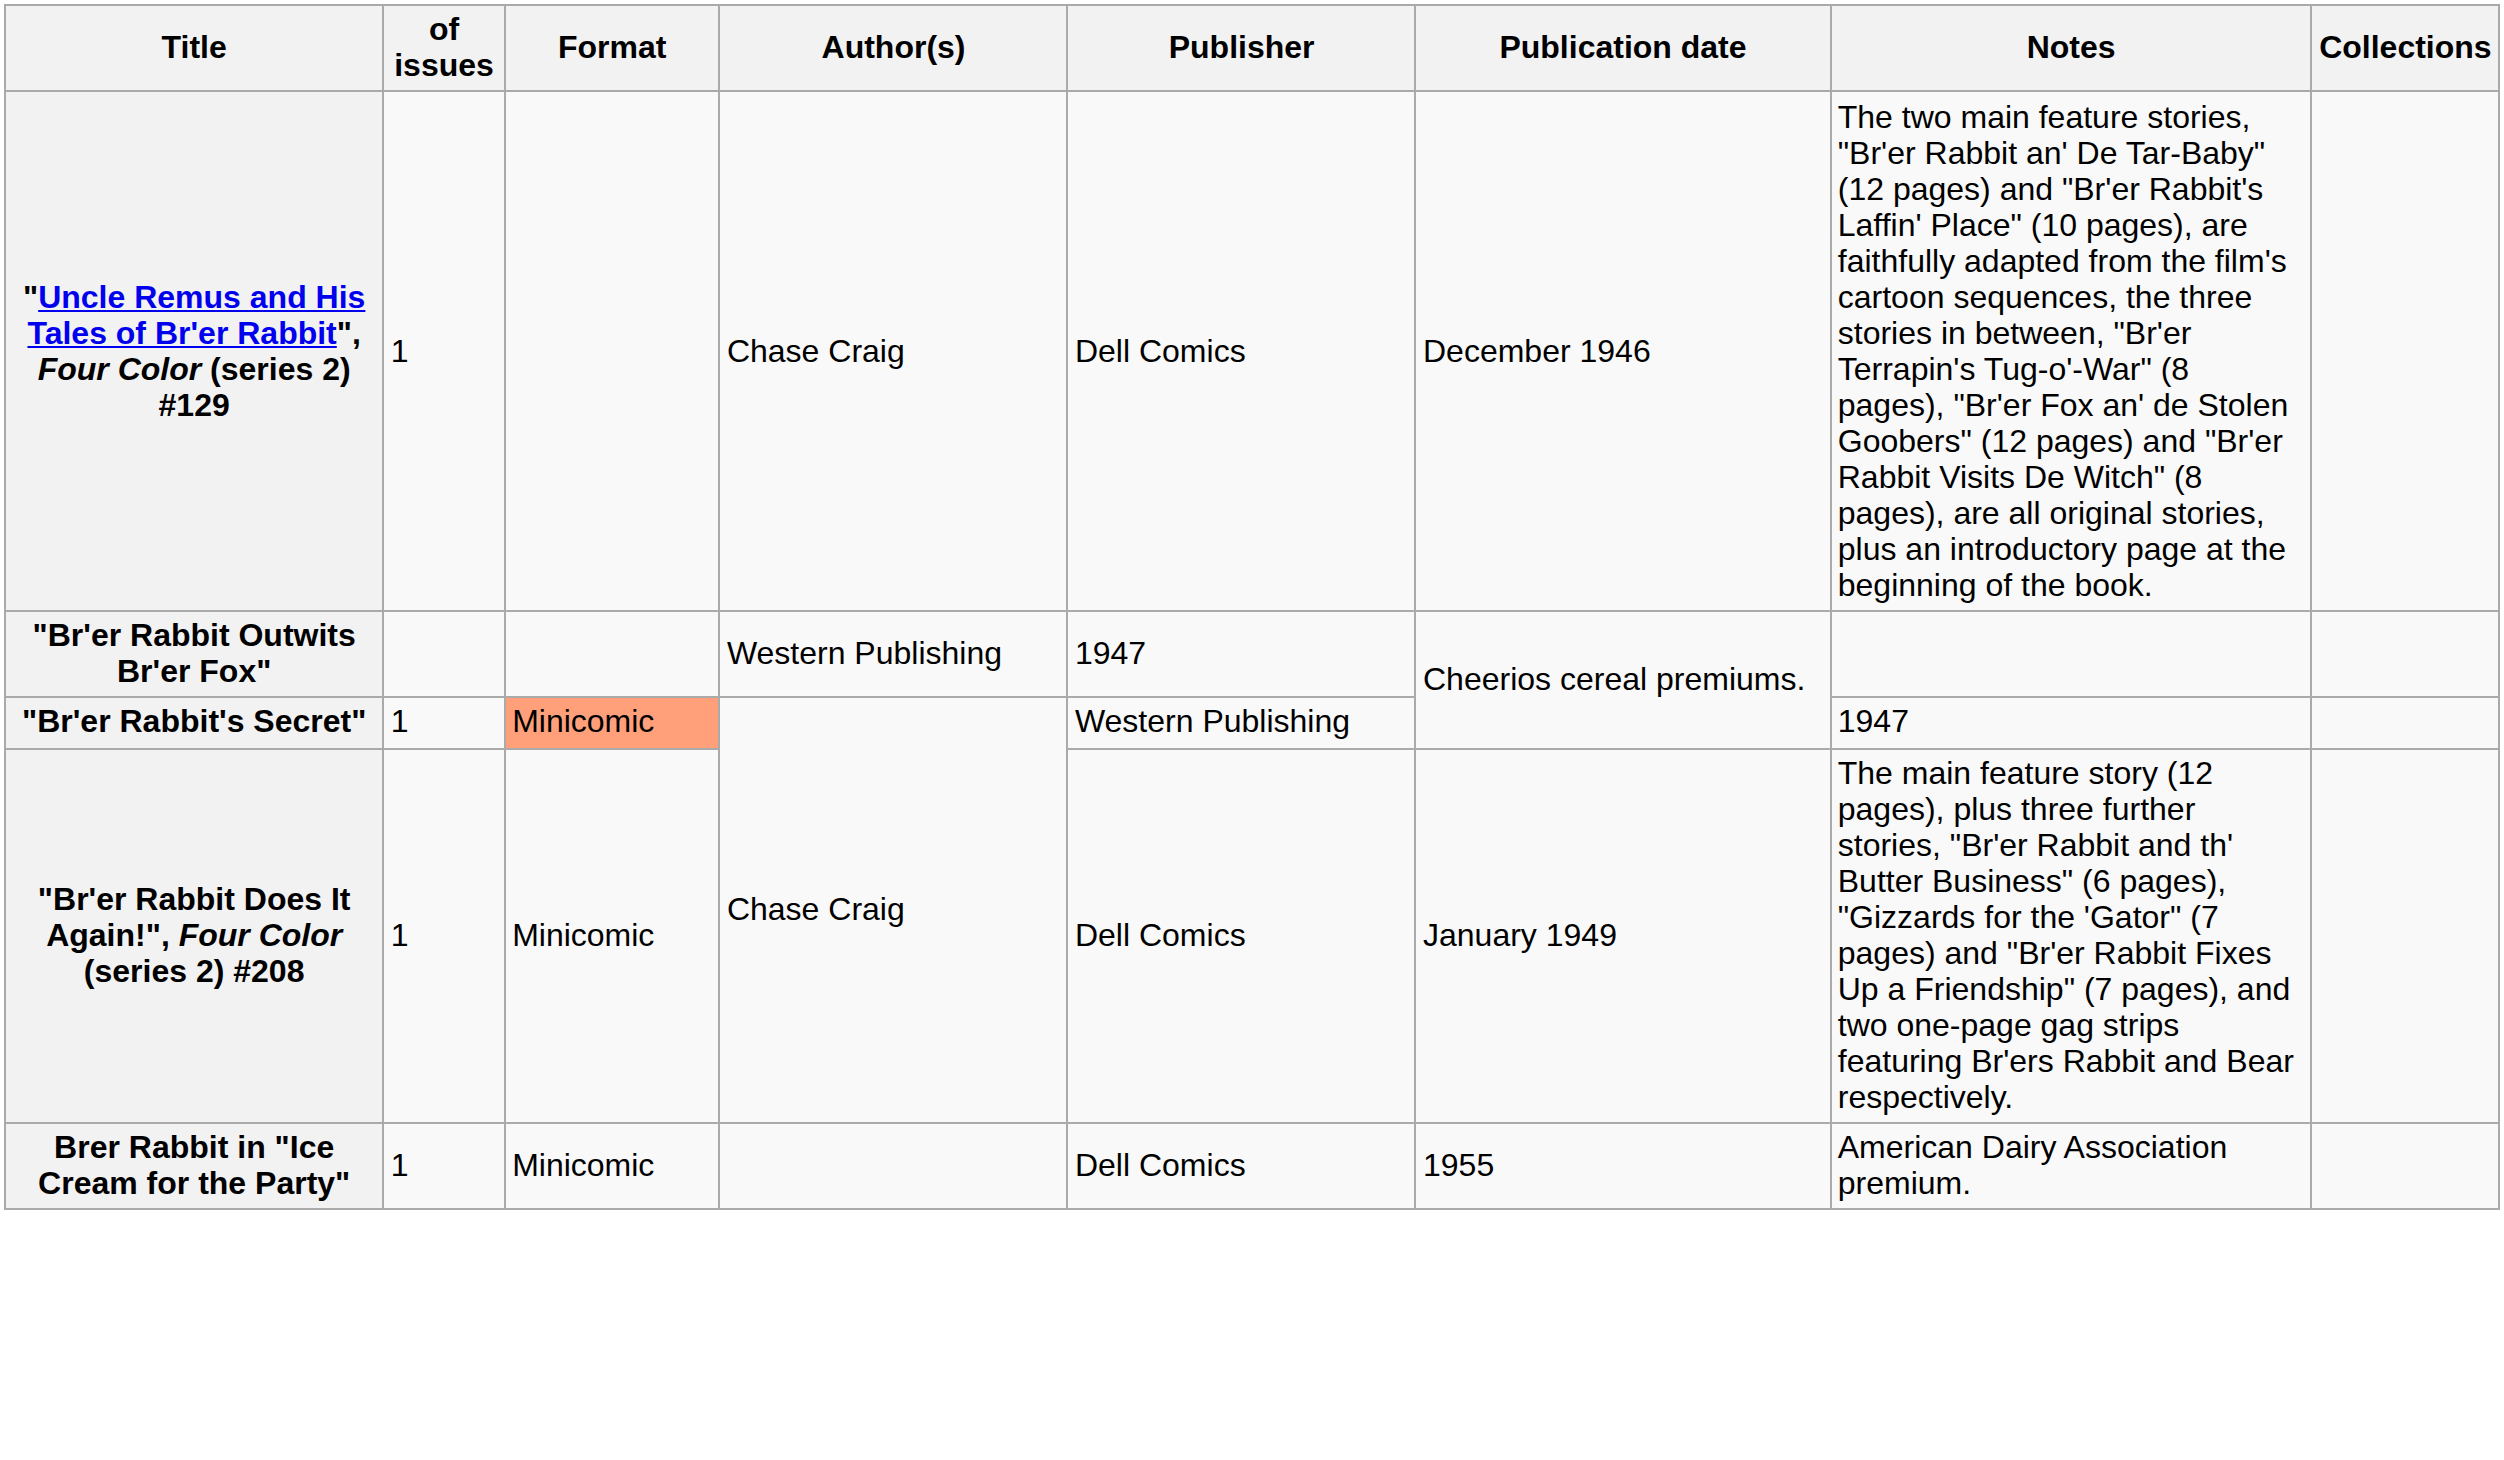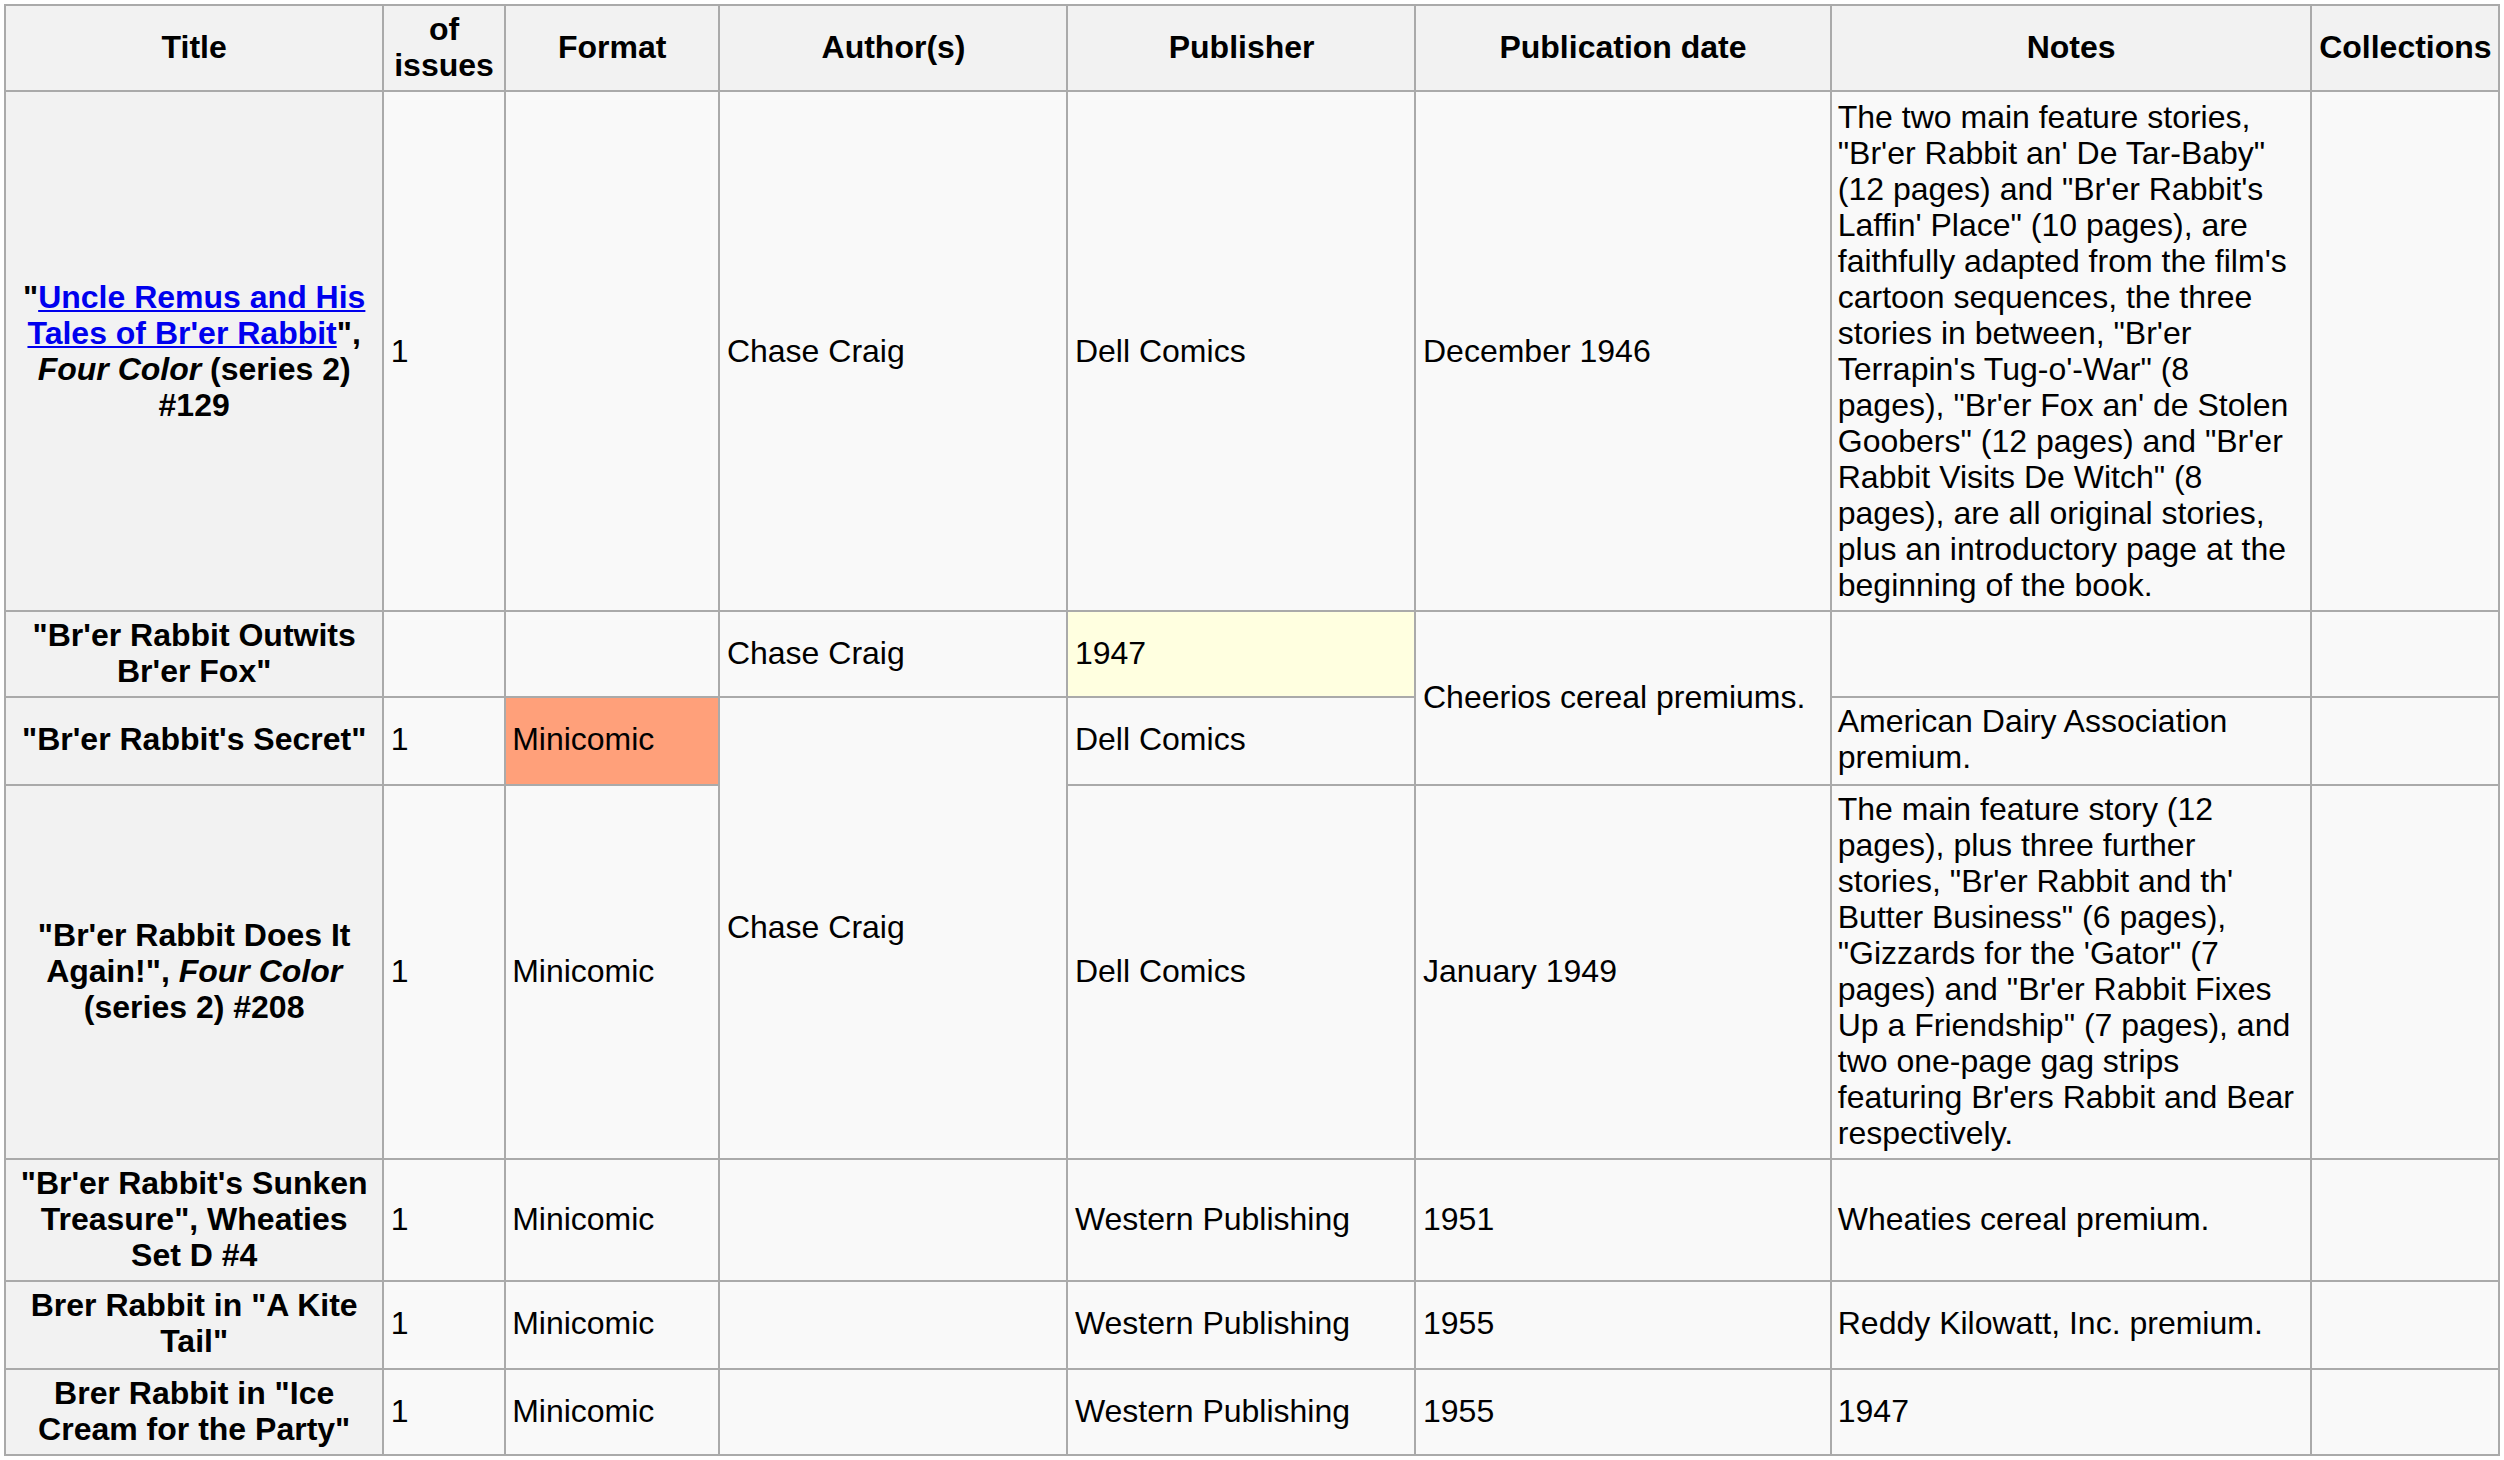"Br'er Rabbit Outwits Br'er Fox" | Author(s): Western Publishing -> Chase Craig
"Br'er Rabbit Outwits Br'er Fox" | Publisher: no background -> lightyellow background
"Br'er Rabbit's Secret" | Publisher: Western Publishing -> Dell Comics
"Br'er Rabbit's Secret" | Notes: 1947 -> American Dairy Association premium.
+ row: "Br'er Rabbit's Sunken Treasure", Wheaties Set D #4 | 1 | Minicomic | Western Publishing | 1951 | Wheaties cereal premium.
+ row: Brer Rabbit in "A Kite Tail" | 1 | Minicomic | Western Publishing | 1955 | Reddy Kilowatt, Inc. premium.
Brer Rabbit in "Ice Cream for the Party" | Publisher: Dell Comics -> Western Publishing
Brer Rabbit in "Ice Cream for the Party" | Notes: American Dairy Association premium. -> 1947
